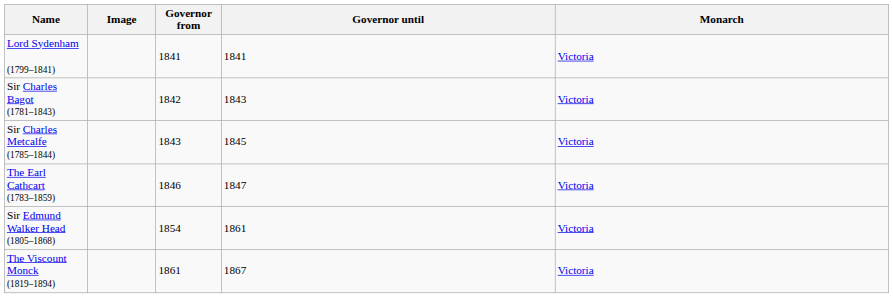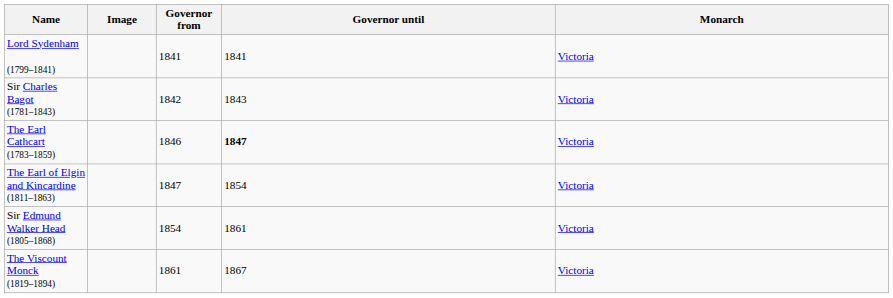- row: Sir Charles Metcalfe (1785–1844) | 1843 | 1845 | Victoria
The Earl Cathcart (1783–1859) | Governor until: normal -> bold
+ row: The Earl of Elgin and Kincardine (1811–1863) | 1847 | 1854 | Victoria
